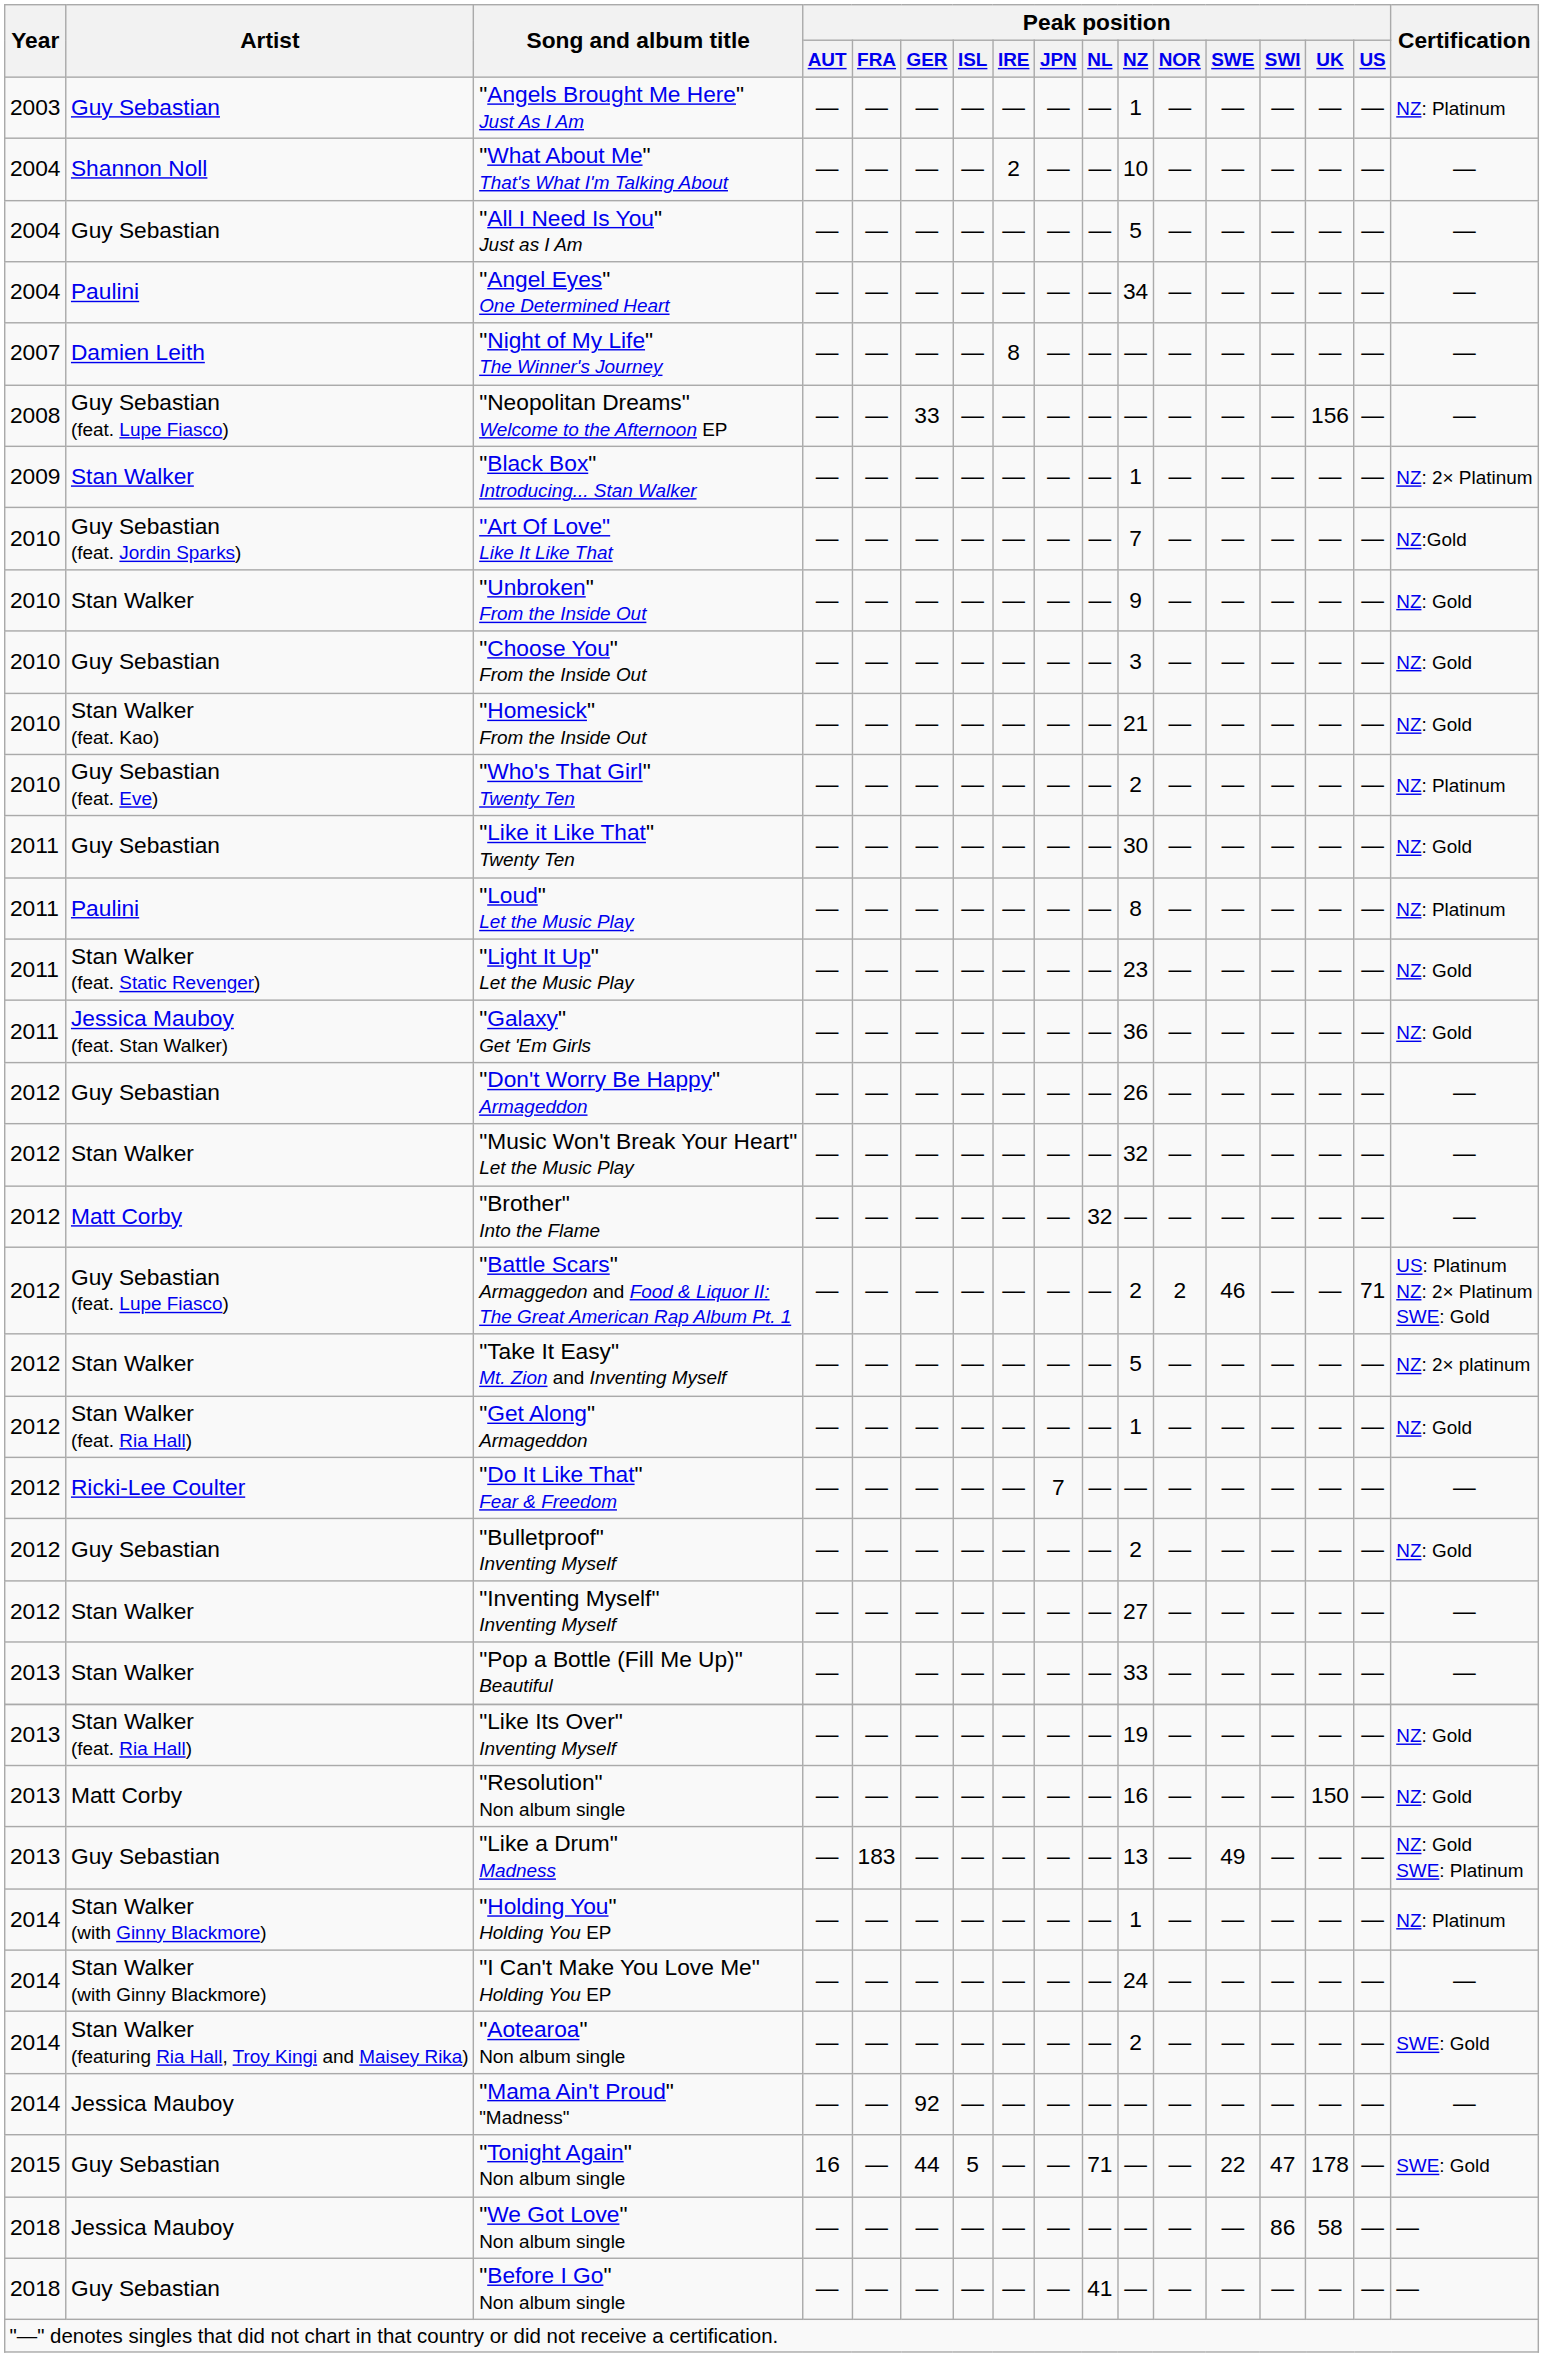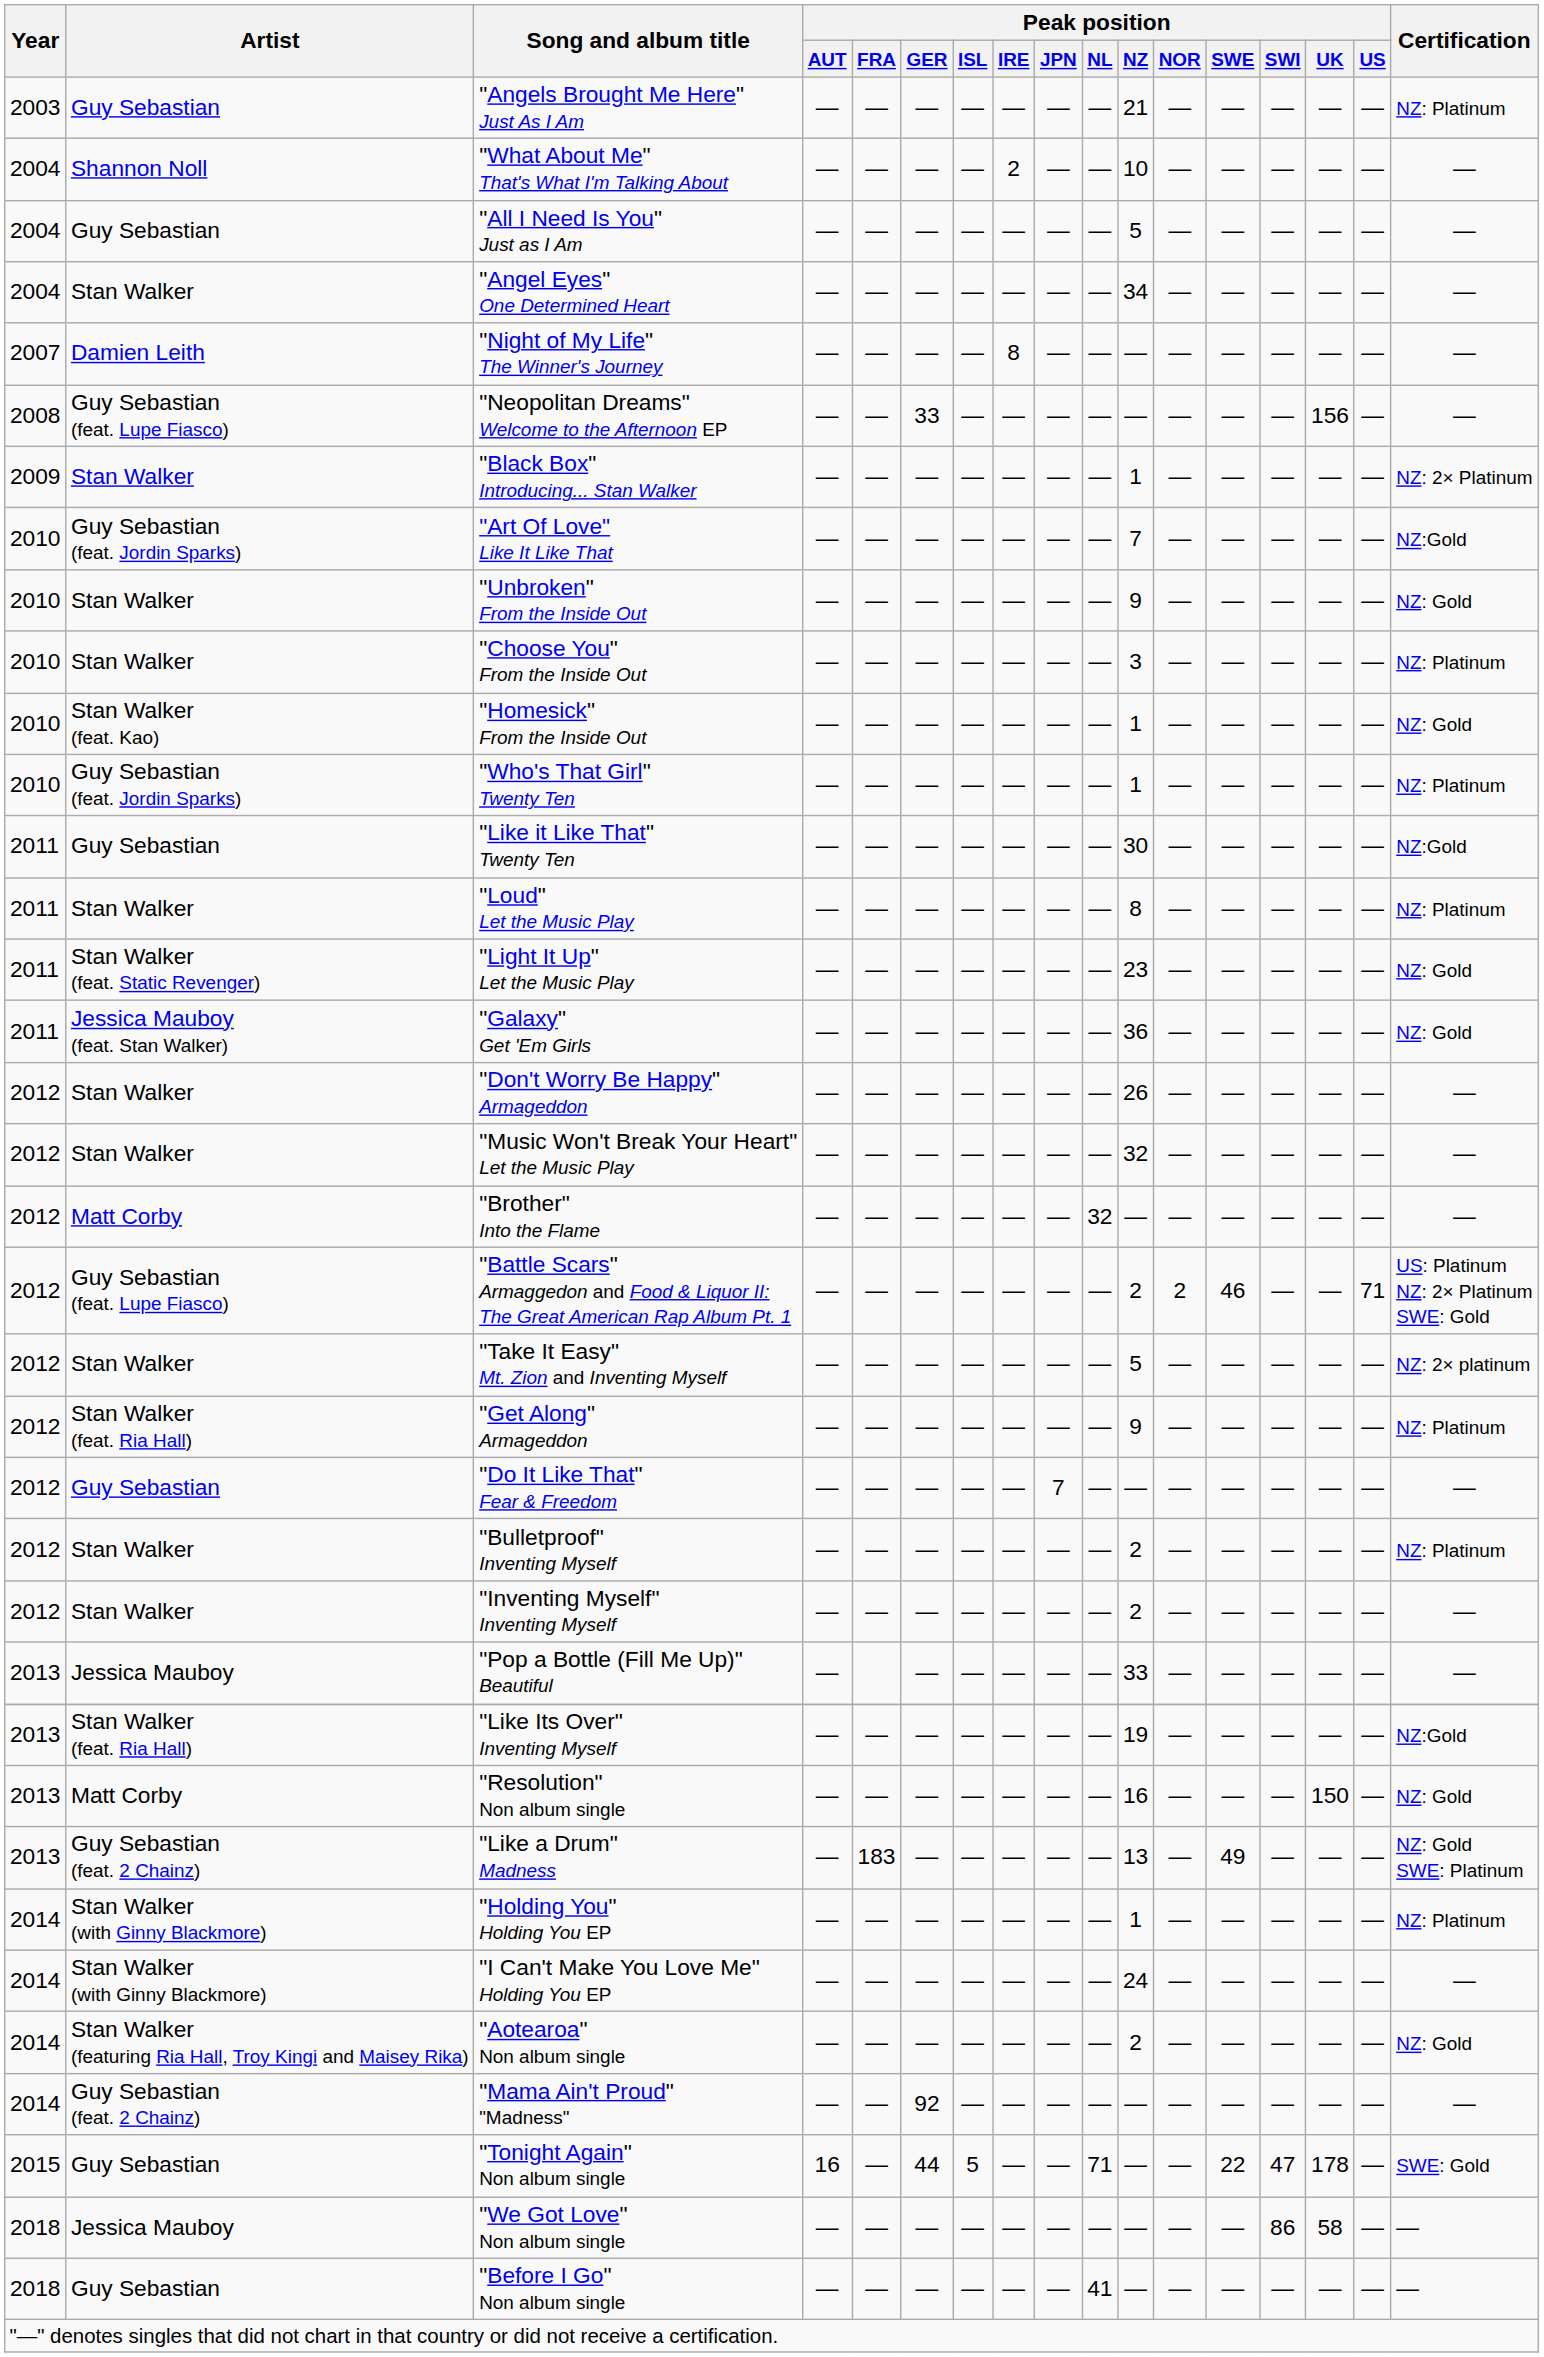"Angels Brought Me Here" Just As I Am | Peak position / NZ: 1 -> 21
"Angel Eyes" One Determined Heart | Artist: Paulini -> Stan Walker
"Choose You" From the Inside Out | Artist: Guy Sebastian -> Stan Walker
"Choose You" From the Inside Out | Certification: NZ: Gold -> NZ: Platinum
"Homesick" From the Inside Out | Peak position / NZ: 21 -> 1
"Who's That Girl" Twenty Ten | Artist: Guy Sebastian (feat. Eve) -> Guy Sebastian (feat. Jordin Sparks)
"Who's That Girl" Twenty Ten | Peak position / NZ: 2 -> 1
"Like it Like That" Twenty Ten | Certification: NZ: Gold -> NZ:Gold
"Loud" Let the Music Play | Artist: Paulini -> Stan Walker
"Don't Worry Be Happy" Armageddon | Artist: Guy Sebastian -> Stan Walker
"Get Along" Armageddon | Peak position / NZ: 1 -> 9
"Get Along" Armageddon | Certification: NZ: Gold -> NZ: Platinum
"Do It Like That" Fear & Freedom | Artist: Ricki-Lee Coulter -> Guy Sebastian
"Bulletproof" Inventing Myself | Artist: Guy Sebastian -> Stan Walker
"Bulletproof" Inventing Myself | Certification: NZ: Gold -> NZ: Platinum
"Inventing Myself" Inventing Myself | Peak position / NZ: 27 -> 2
"Pop a Bottle (Fill Me Up)" Beautiful | Artist: Stan Walker -> Jessica Mauboy
"Like Its Over" Inventing Myself | Certification: NZ: Gold -> NZ:Gold
"Like a Drum" Madness | Artist: Guy Sebastian -> Guy Sebastian (feat. 2 Chainz)
"Aotearoa" Non album single | Certification: SWE: Gold -> NZ: Gold
"Mama Ain't Proud" "Madness" | Artist: Jessica Mauboy -> Guy Sebastian (feat. 2 Chainz)
